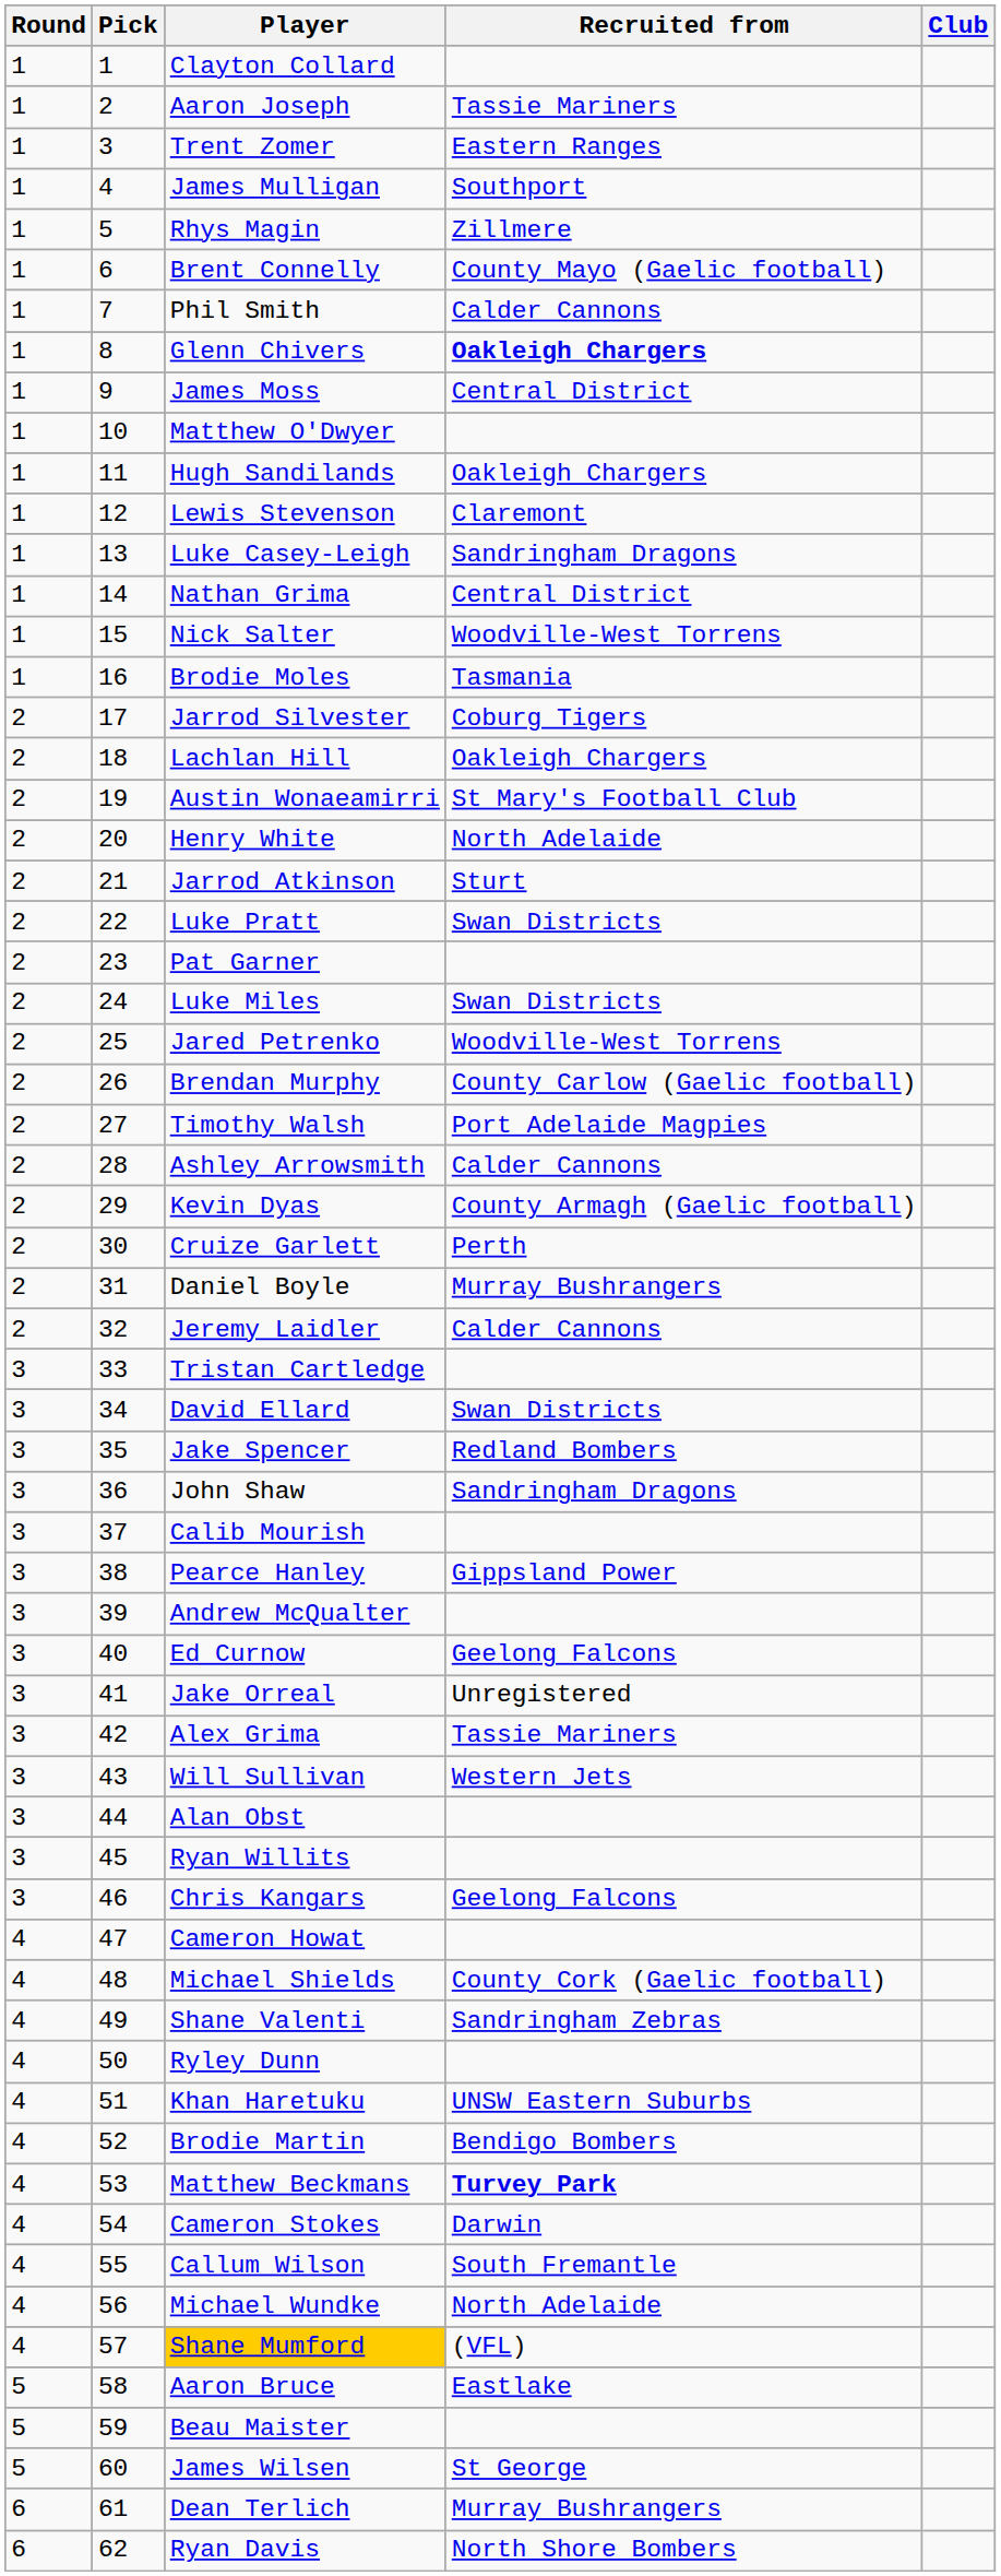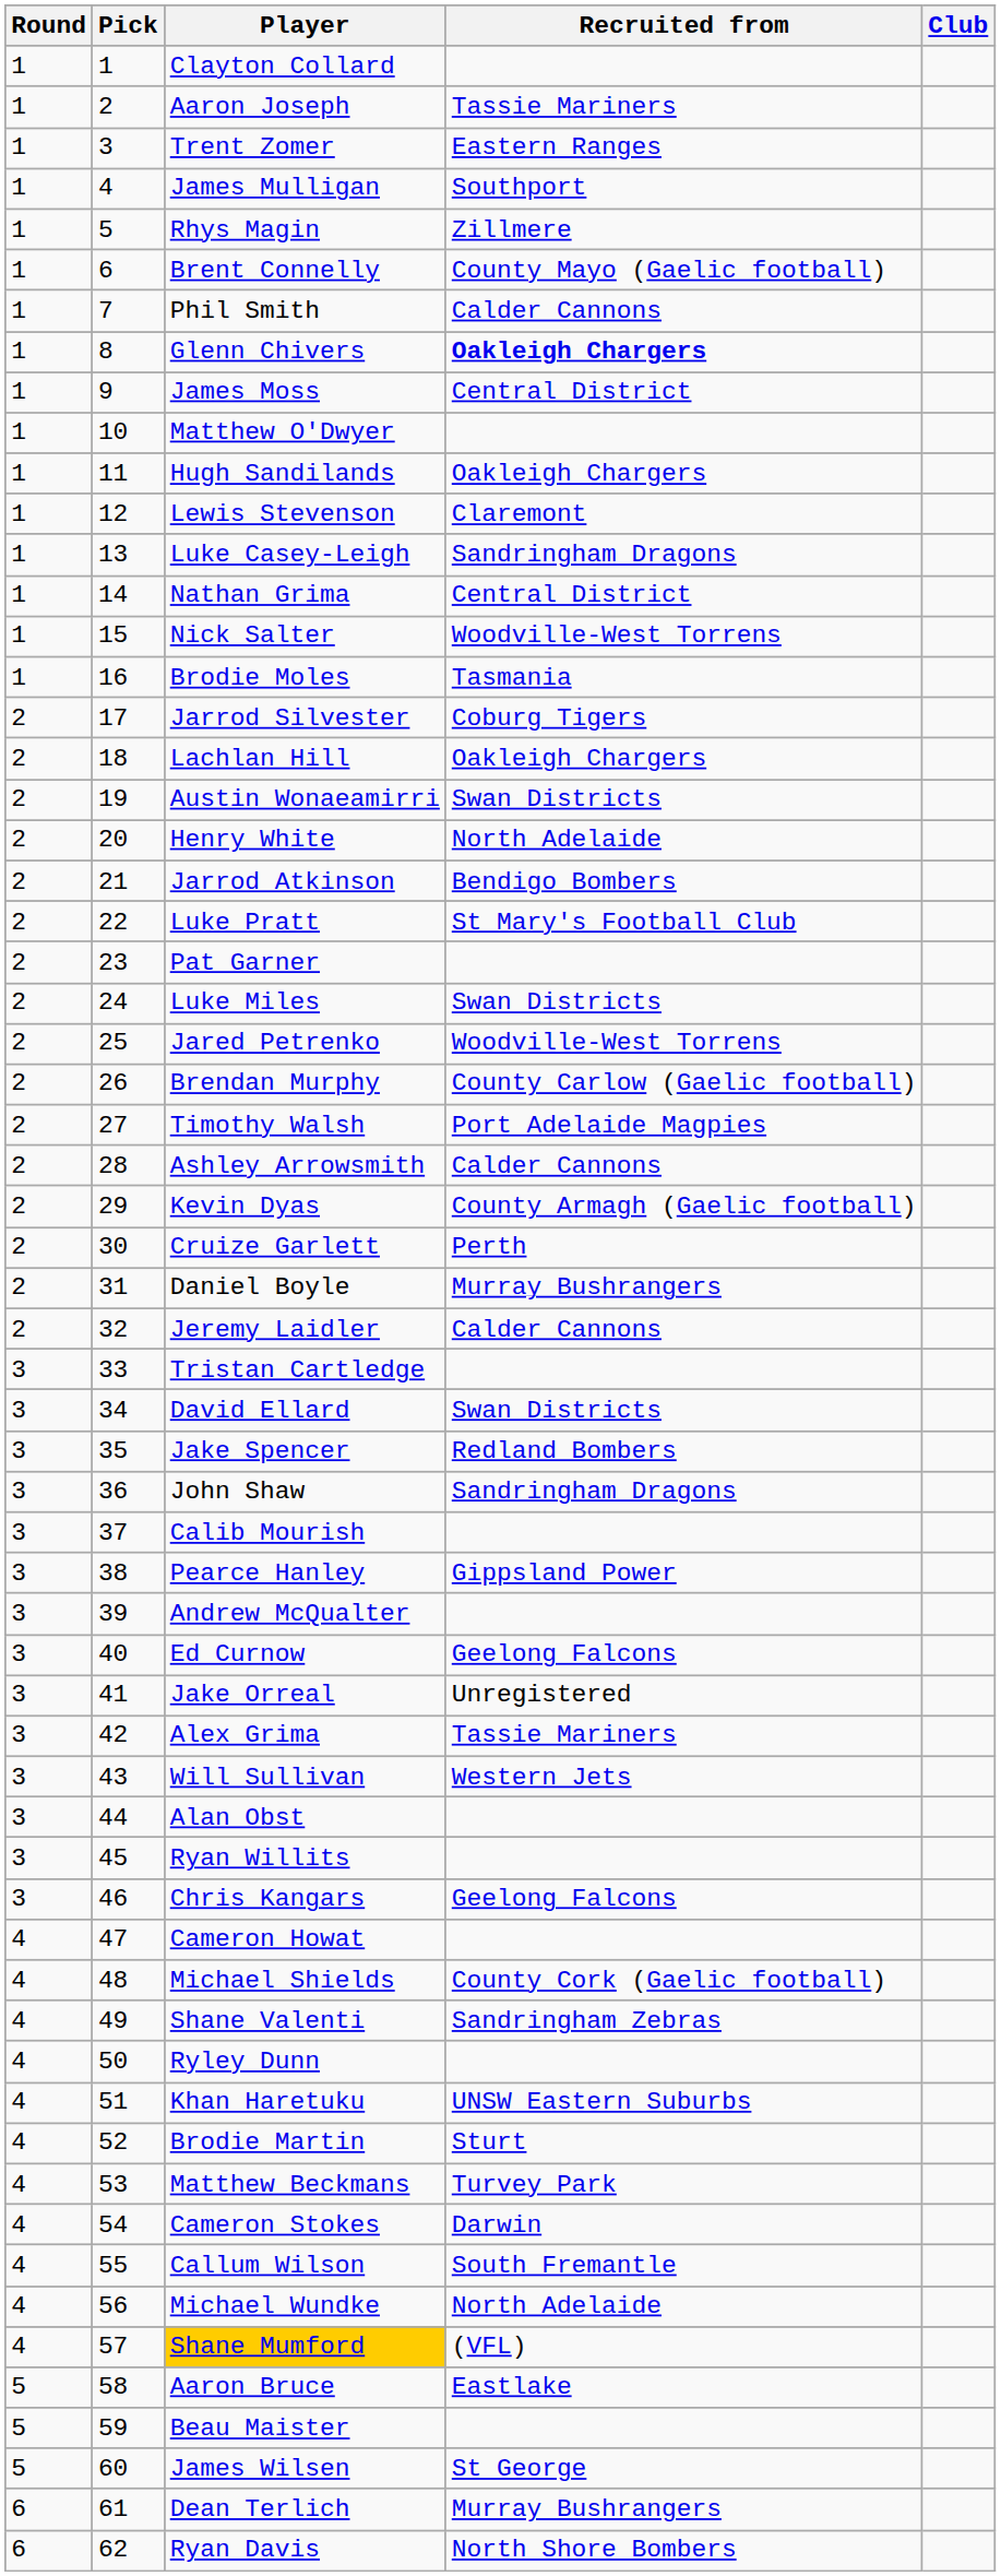Austin Wonaeamirri | Recruited from: St Mary's Football Club -> Swan Districts
Jarrod Atkinson | Recruited from: Sturt -> Bendigo Bombers
Luke Pratt | Recruited from: Swan Districts -> St Mary's Football Club
Brodie Martin | Recruited from: Bendigo Bombers -> Sturt
Matthew Beckmans | Recruited from: bold -> normal
